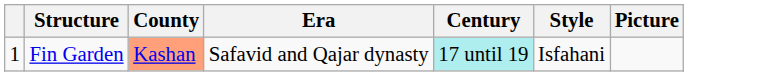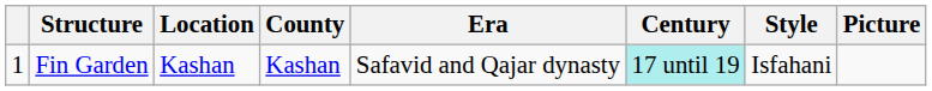+ column: Location | Kashan
Fin Garden | County: lightsalmon background -> no background
